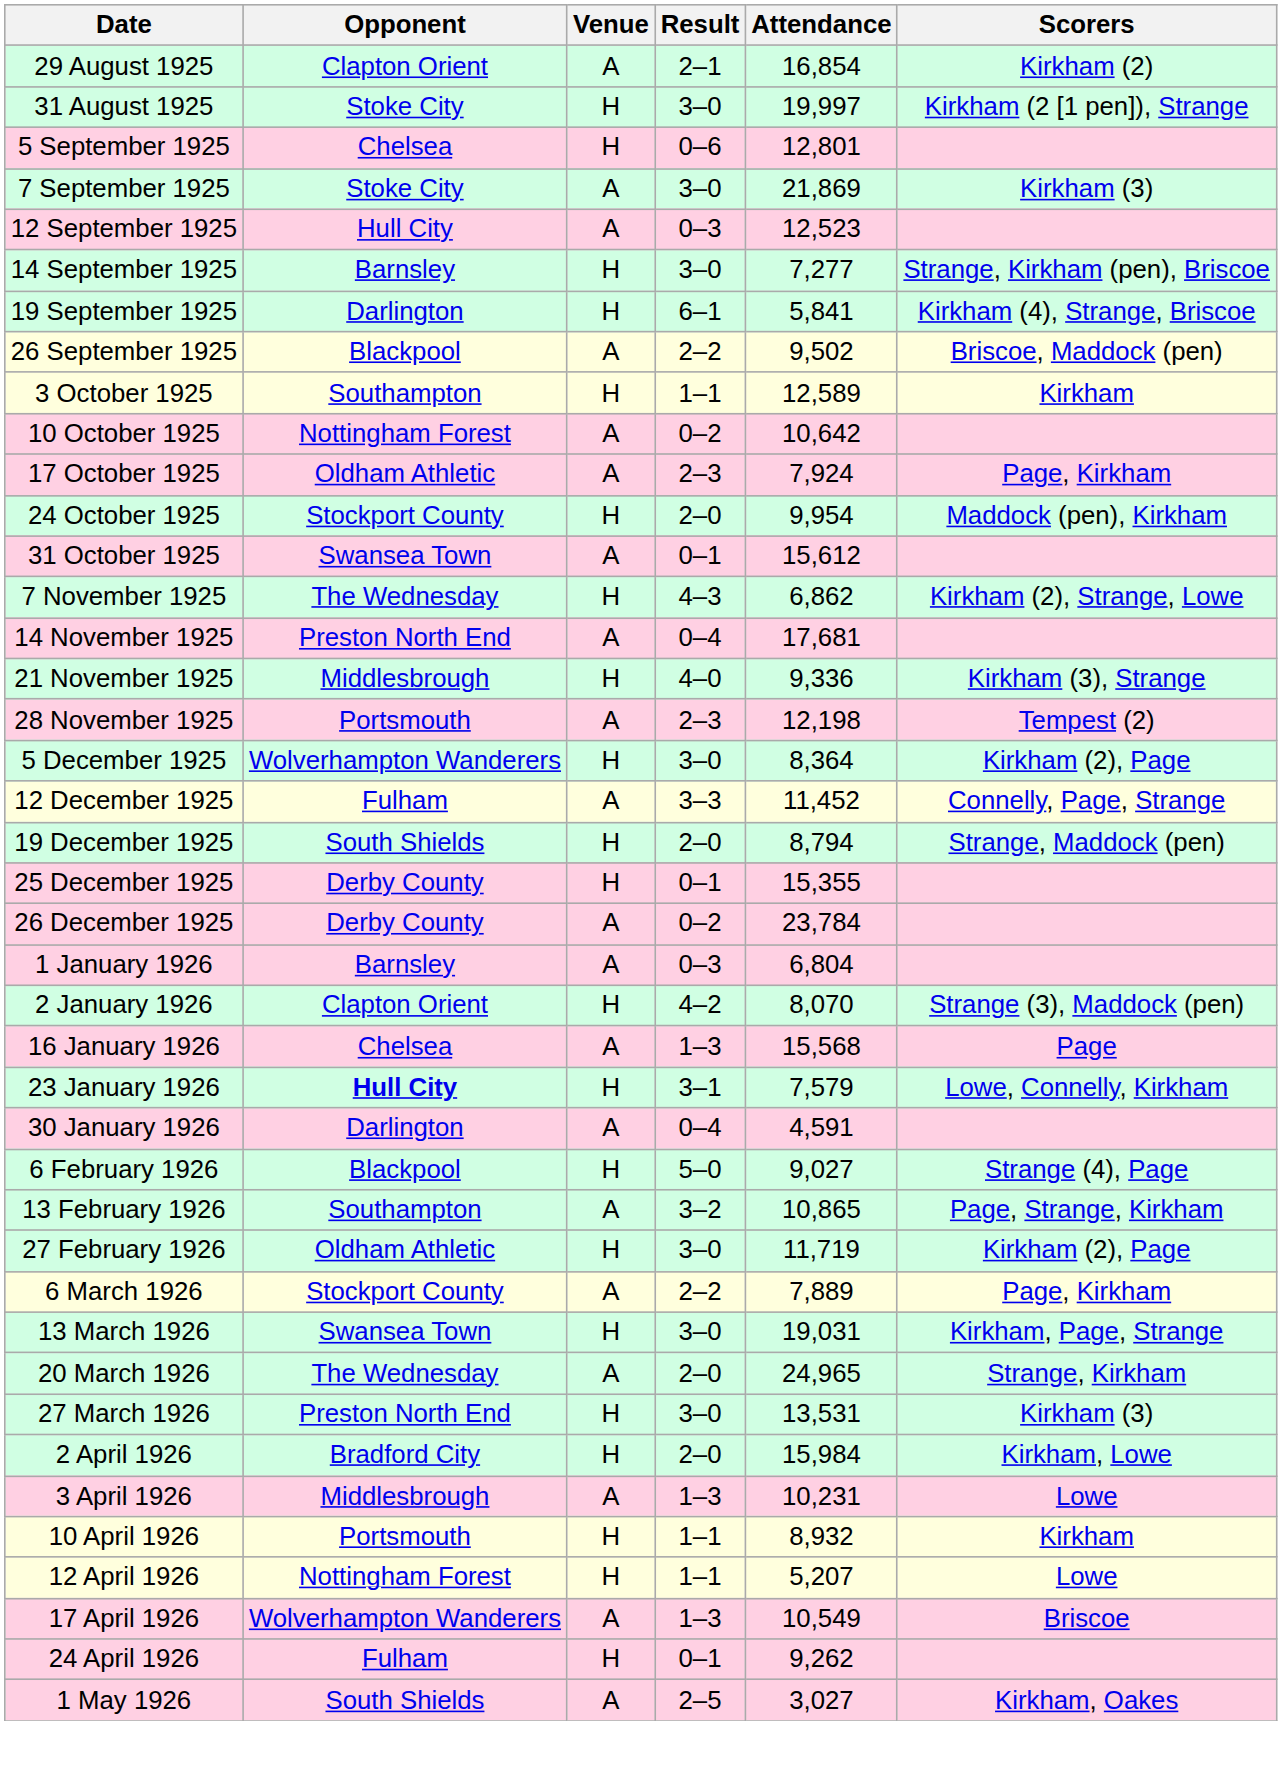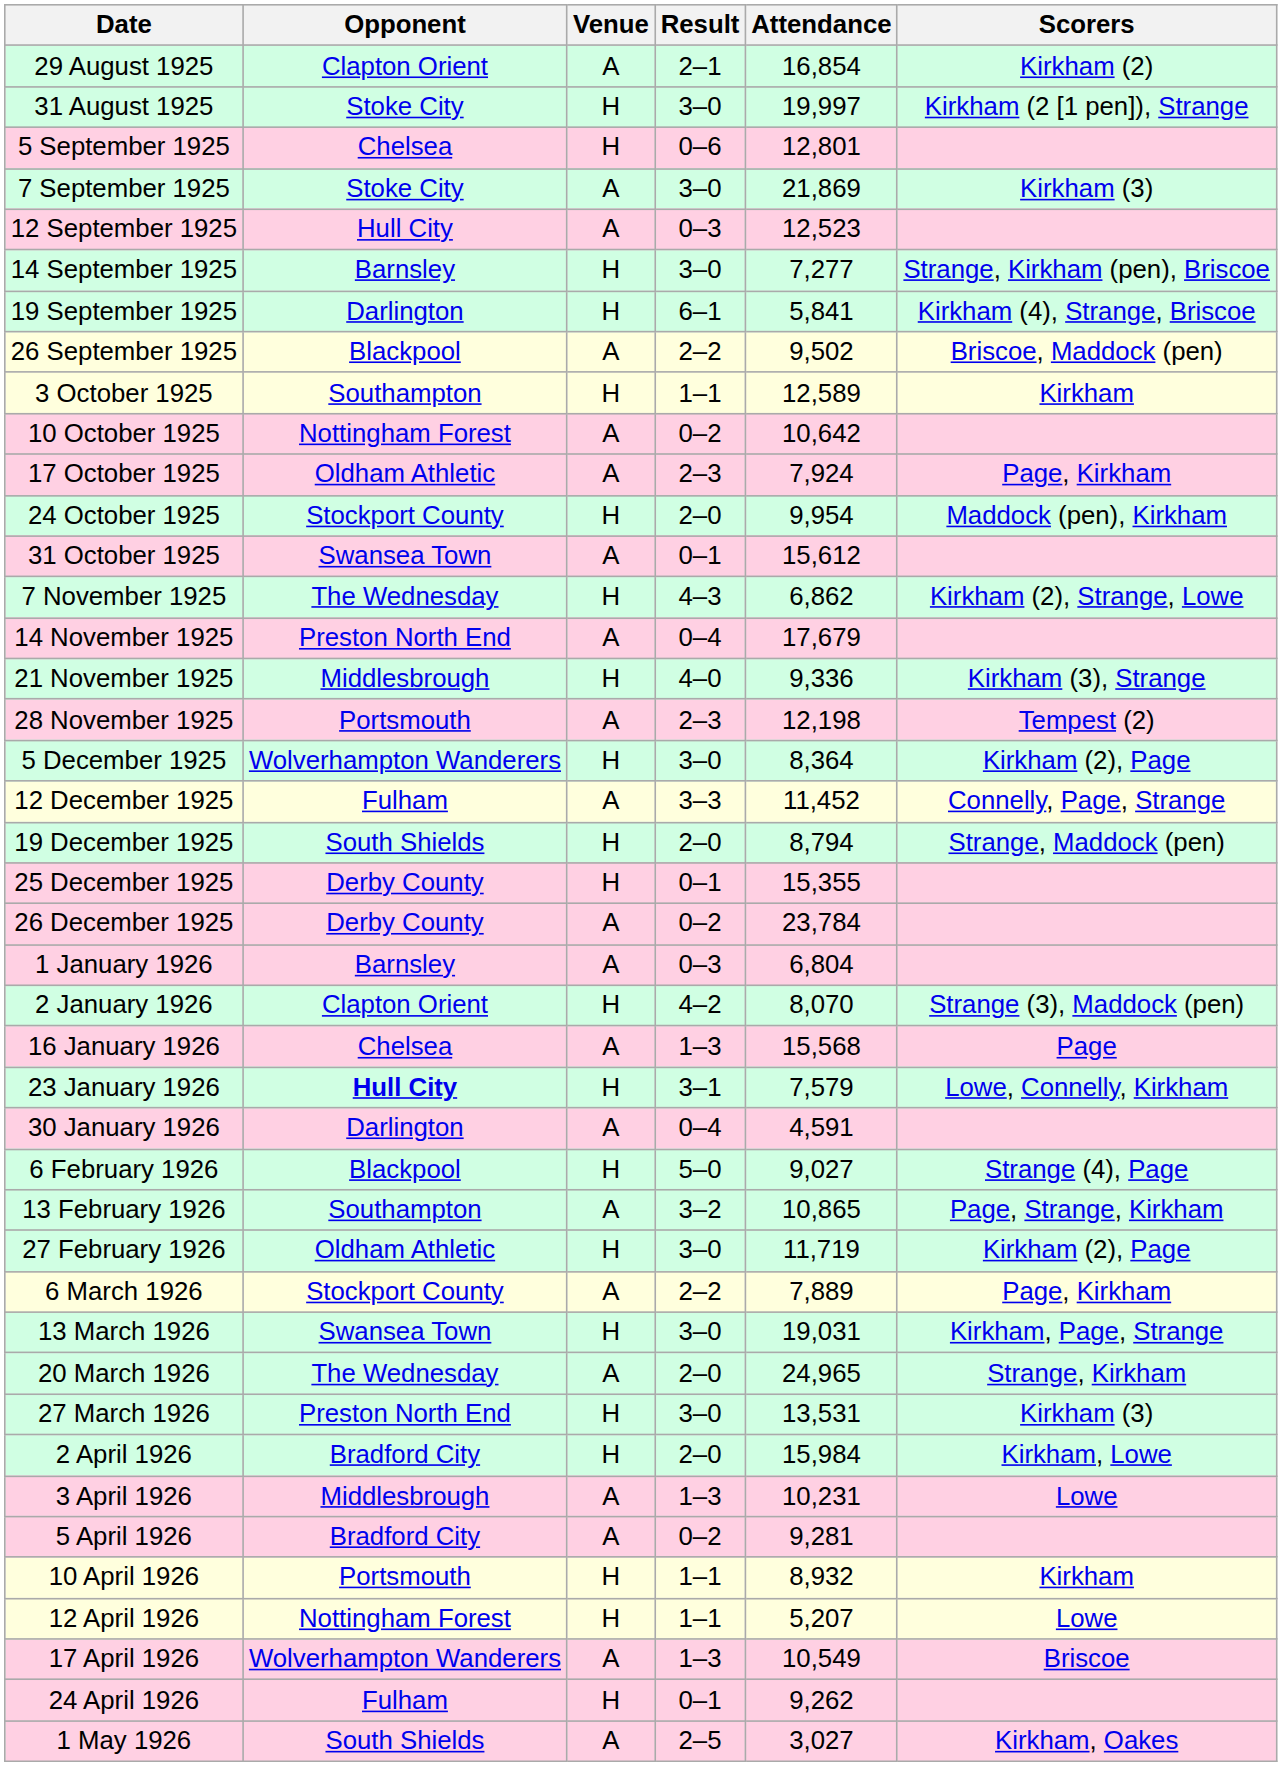14 November 1925 | Attendance: 17,681 -> 17,679
+ row: 5 April 1926 | Bradford City | A | 0–2 | 9,281
